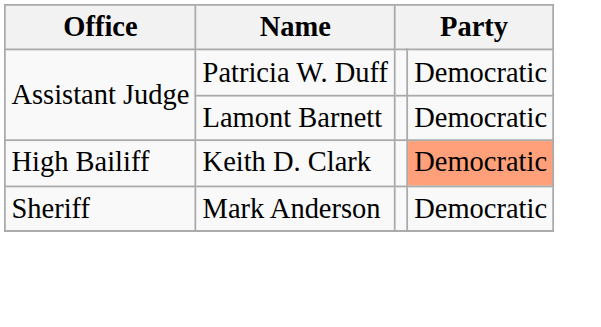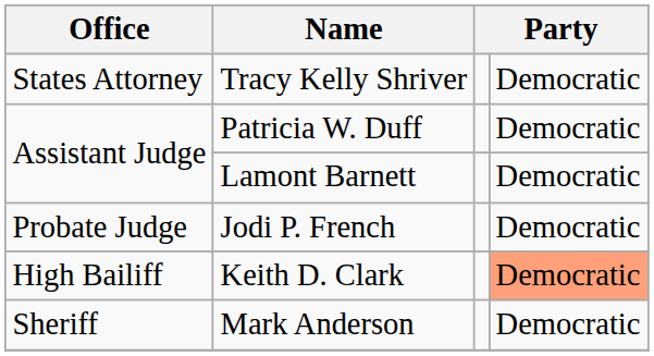+ row: States Attorney | Tracy Kelly Shriver | Democratic
+ row: Probate Judge | Jodi P. French | Democratic
